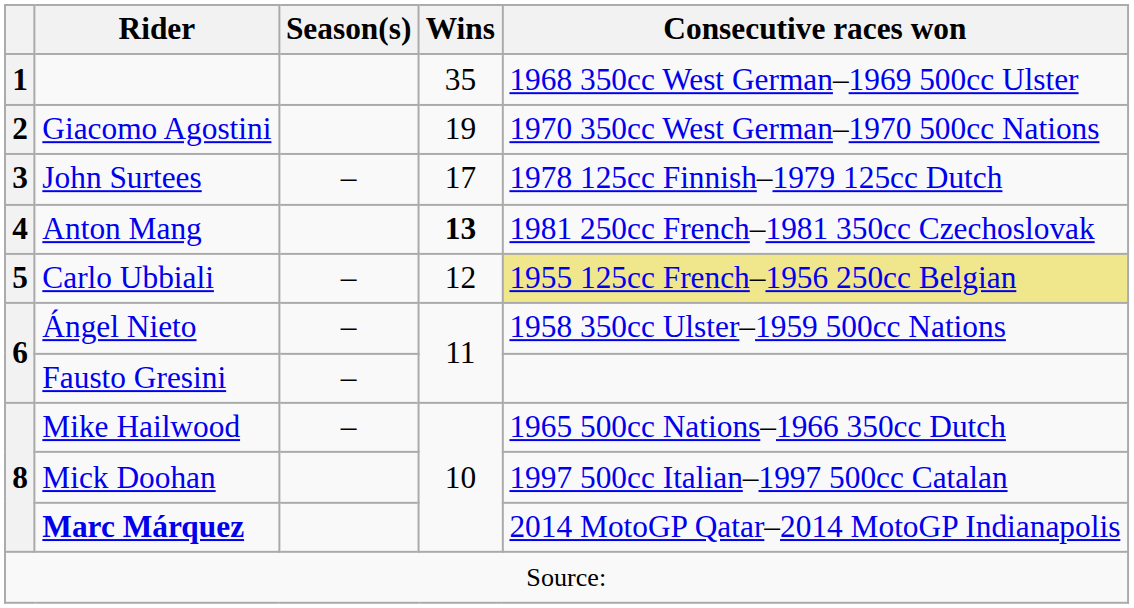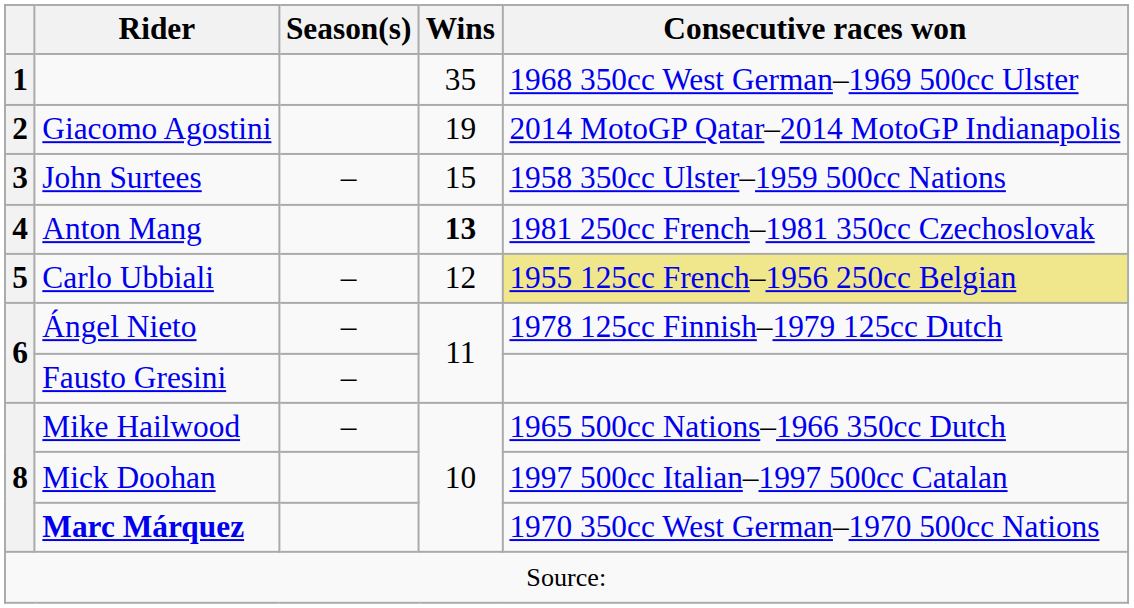Giacomo Agostini | Consecutive races won: 1970 350cc West German–1970 500cc Nations -> 2014 MotoGP Qatar–2014 MotoGP Indianapolis
John Surtees | Wins: 17 -> 15
John Surtees | Consecutive races won: 1978 125cc Finnish–1979 125cc Dutch -> 1958 350cc Ulster–1959 500cc Nations
Ángel Nieto | Consecutive races won: 1958 350cc Ulster–1959 500cc Nations -> 1978 125cc Finnish–1979 125cc Dutch
Marc Márquez | Consecutive races won: 2014 MotoGP Qatar–2014 MotoGP Indianapolis -> 1970 350cc West German–1970 500cc Nations
